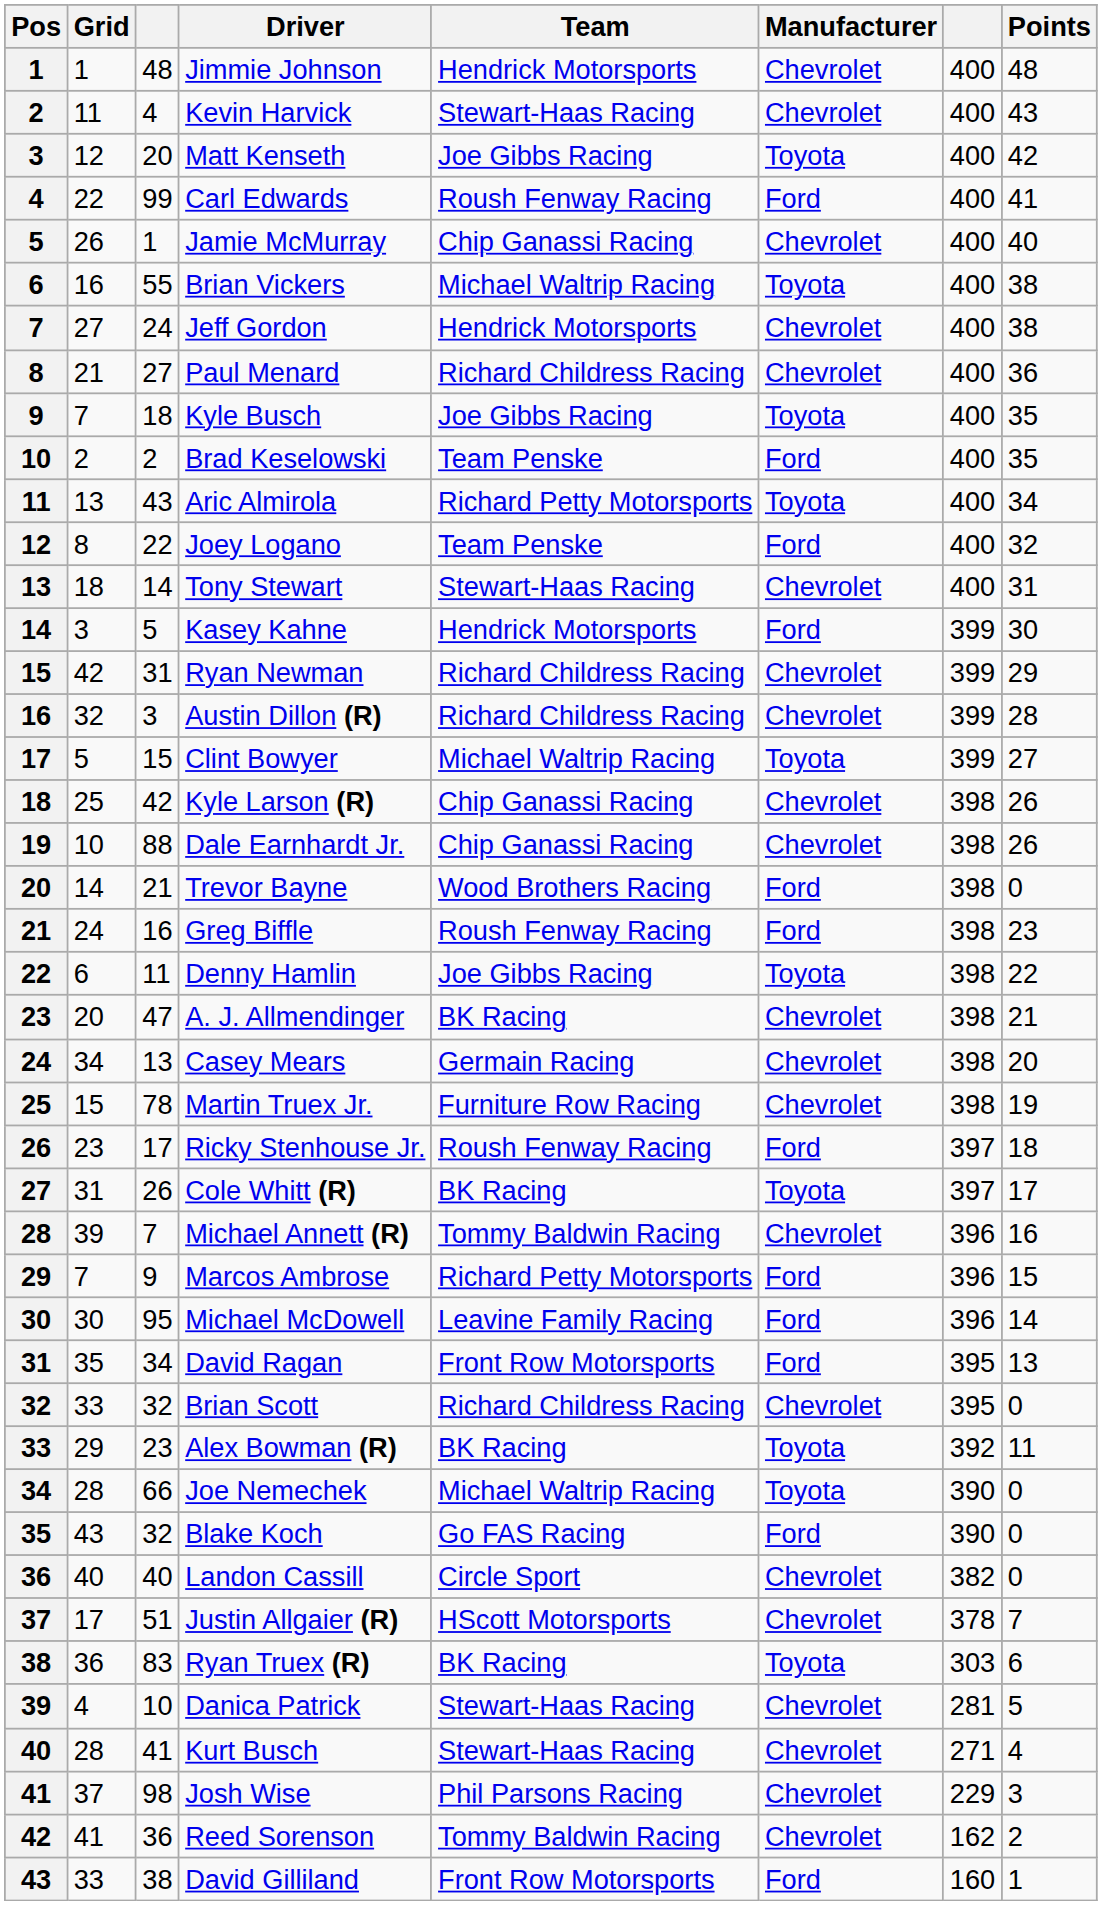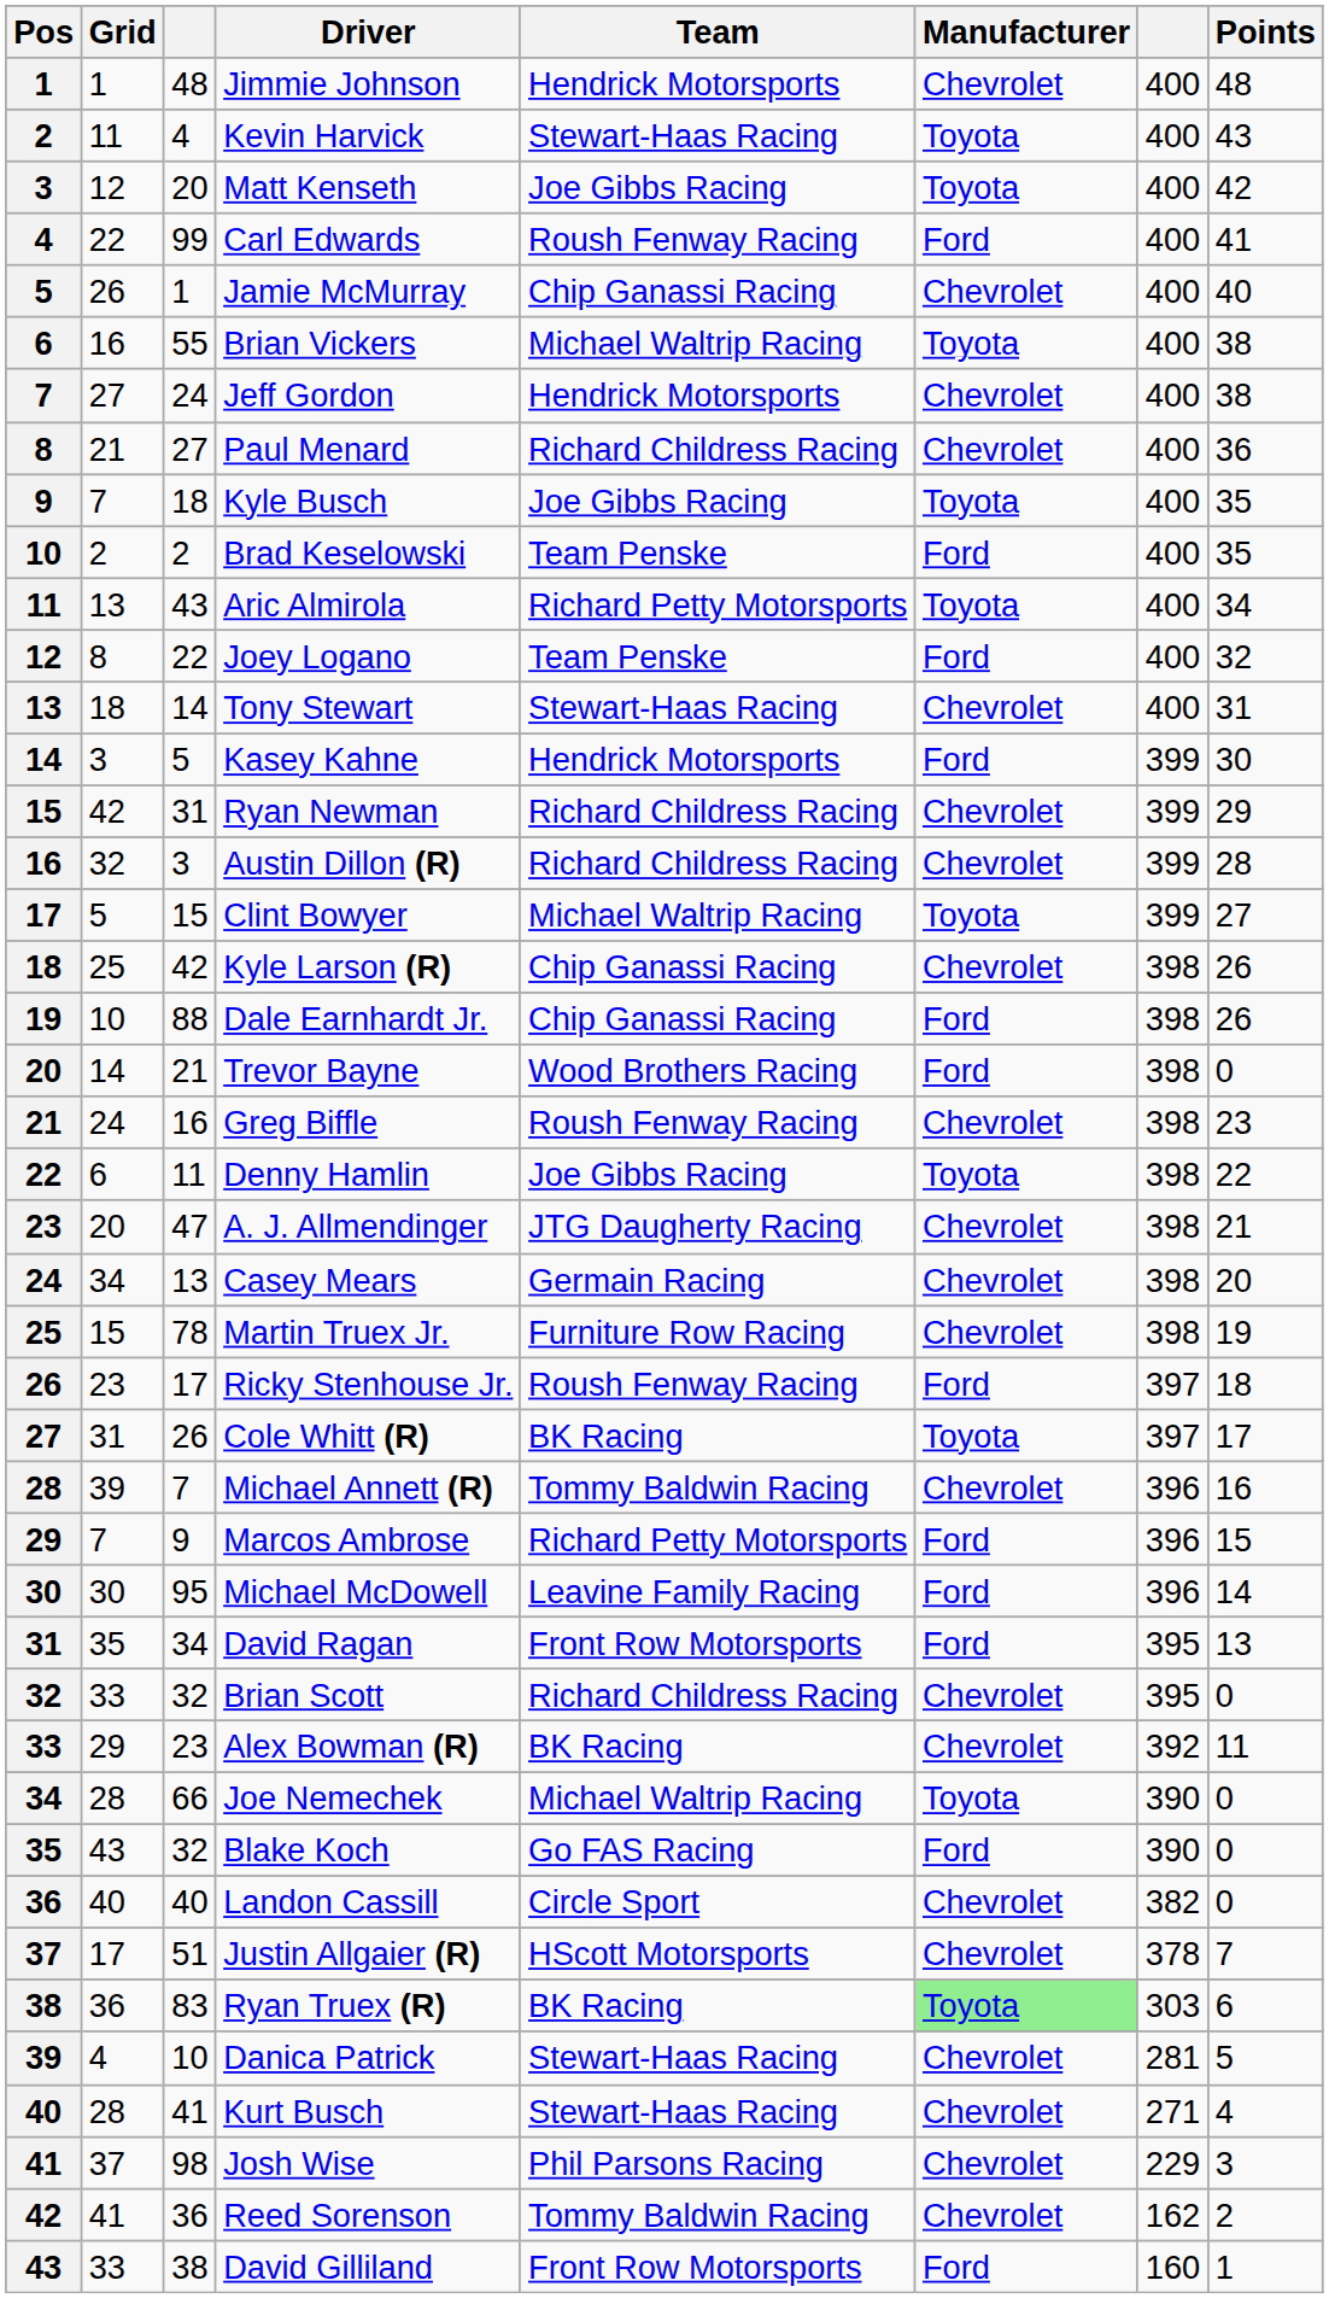Kevin Harvick | Manufacturer: Chevrolet -> Toyota
Dale Earnhardt Jr. | Manufacturer: Chevrolet -> Ford
Greg Biffle | Manufacturer: Ford -> Chevrolet
A. J. Allmendinger | Team: BK Racing -> JTG Daugherty Racing
Alex Bowman (R) | Manufacturer: Toyota -> Chevrolet
Ryan Truex (R) | Manufacturer: no background -> lightgreen background
